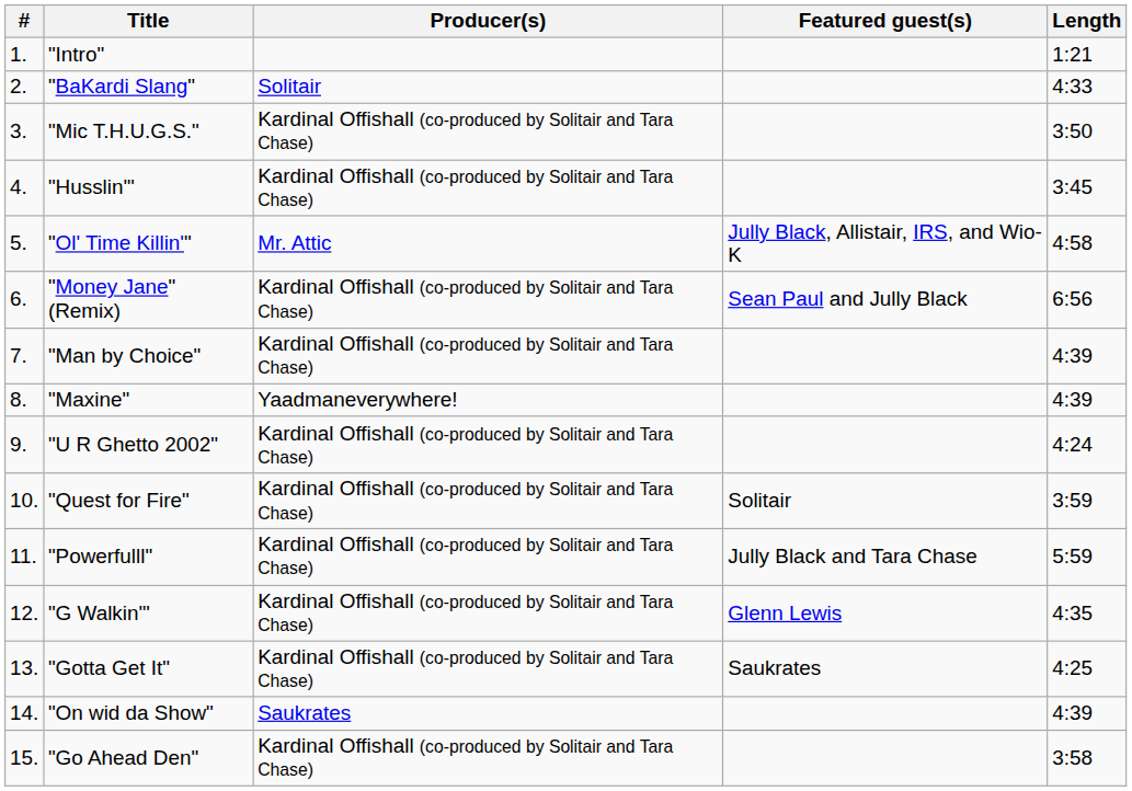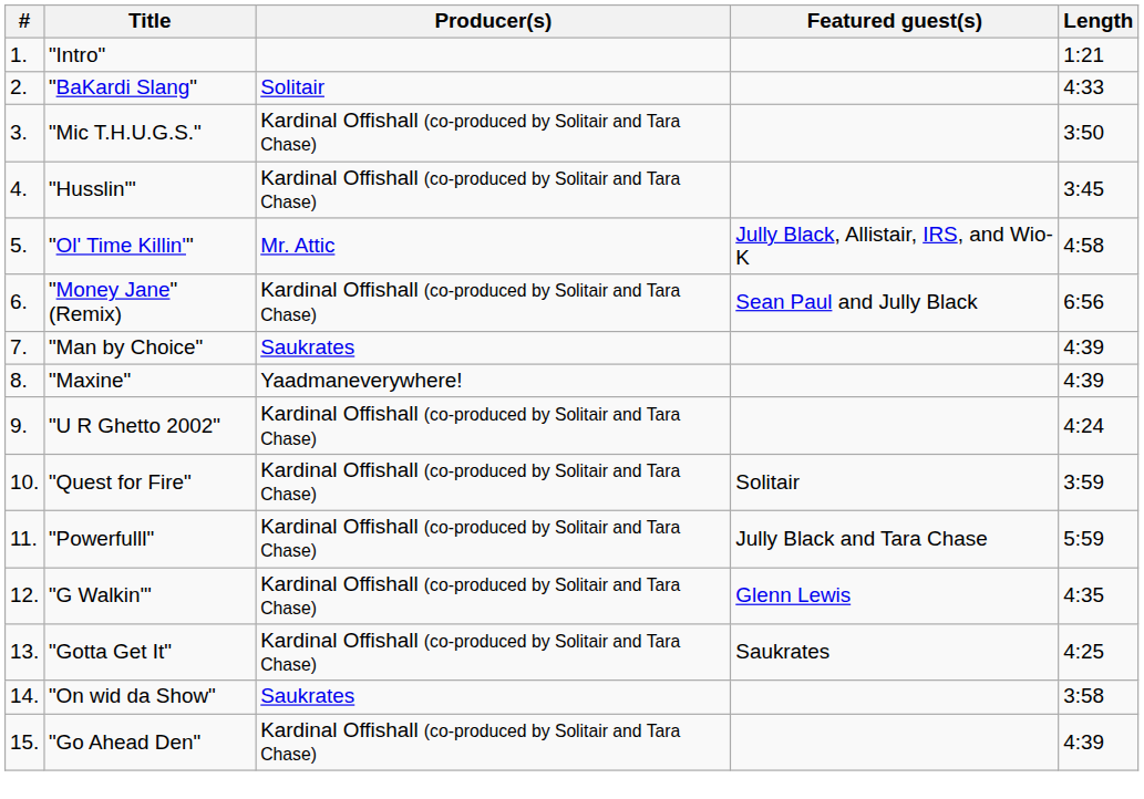"Man by Choice" | Producer(s): Kardinal Offishall (co-produced by Solitair and Tara Chase) -> Saukrates
"On wid da Show" | Length: 4:39 -> 3:58
"Go Ahead Den" | Length: 3:58 -> 4:39
